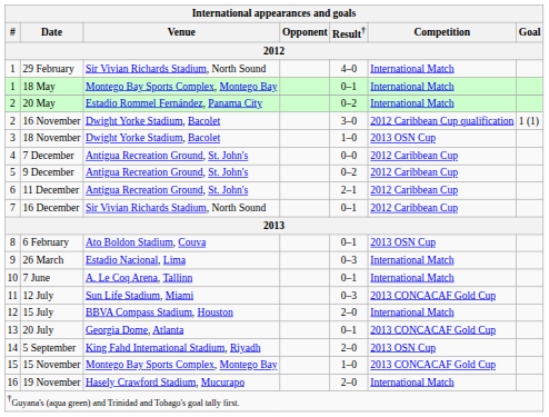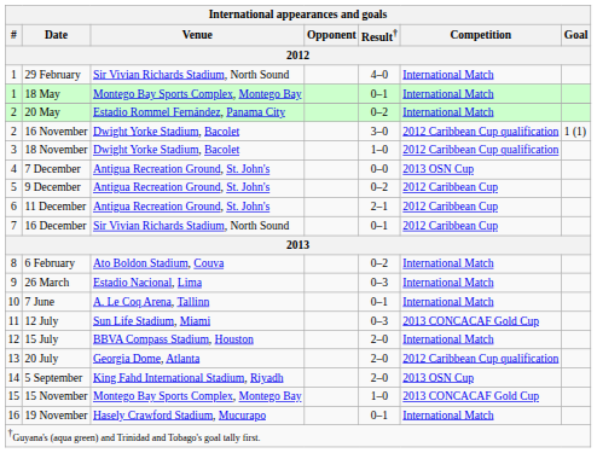18 November | Competition: 2013 OSN Cup -> 2012 Caribbean Cup qualification
7 December | Competition: 2012 Caribbean Cup -> 2013 OSN Cup
6 February | Result†: 0–1 -> 0–2
6 February | Competition: 2013 OSN Cup -> International Match
20 July | Result†: 0–1 -> 2–0
20 July | Competition: 2013 CONCACAF Gold Cup -> 2012 Caribbean Cup qualification
19 November | Result†: 2–0 -> 0–1
